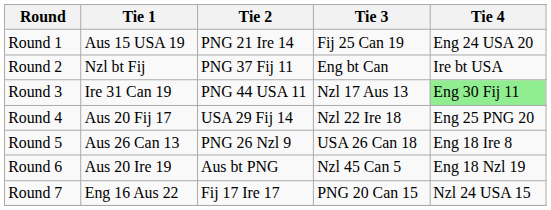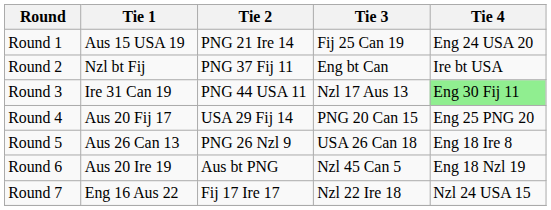Round 4 | Tie 3: Nzl 22 Ire 18 -> PNG 20 Can 15
Round 7 | Tie 3: PNG 20 Can 15 -> Nzl 22 Ire 18
